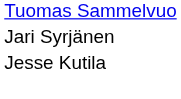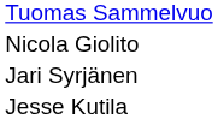+ row: Nicola Giolito
